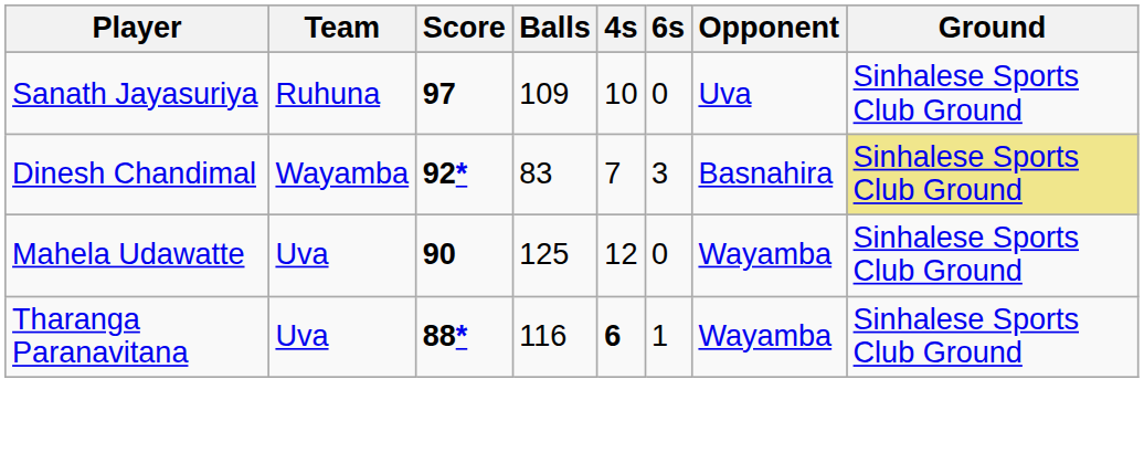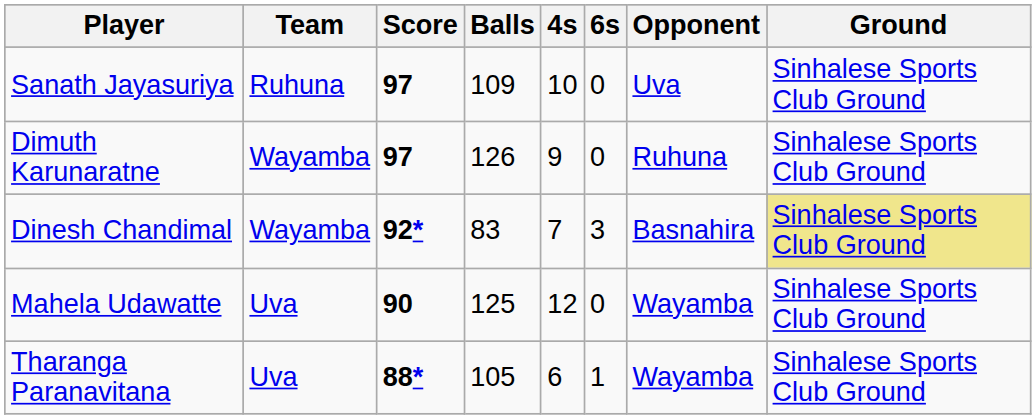+ row: Dimuth Karunaratne | Wayamba | 97 | 126 | 9 | 0 | Ruhuna | Sinhalese Sports Club Ground
Tharanga Paranavitana | Balls: 116 -> 105
Tharanga Paranavitana | 4s: bold -> normal
